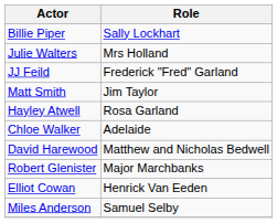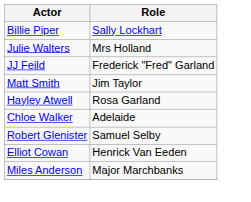- row: David Harewood | Matthew and Nicholas Bedwell
Robert Glenister | Role: Major Marchbanks -> Samuel Selby
Miles Anderson | Role: Samuel Selby -> Major Marchbanks
